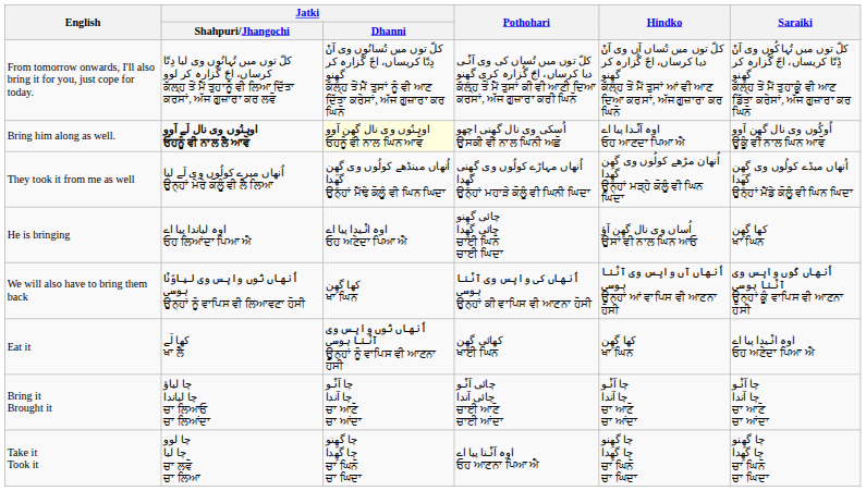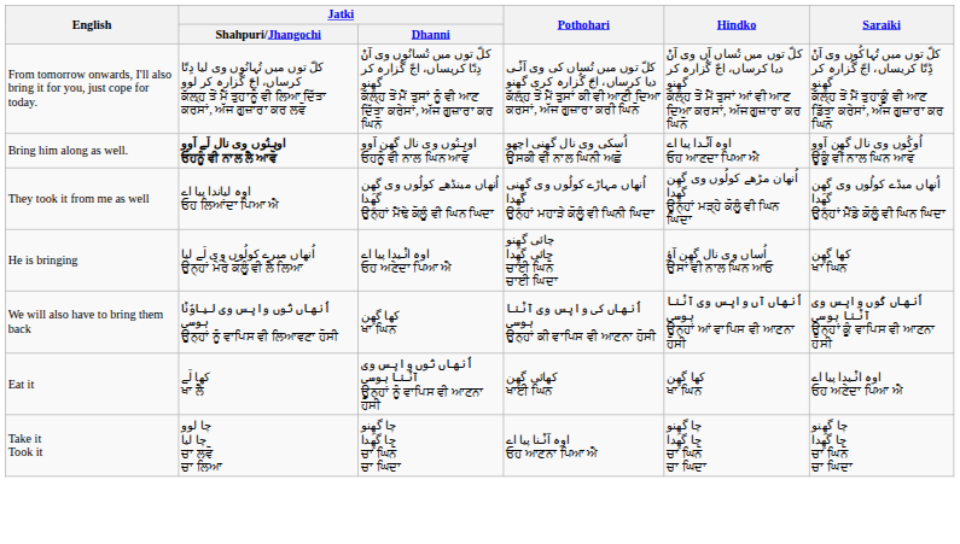Bring him along as well. | Jatki / Dhanni: lightyellow background -> no background
They took it from me as well | Jatki / Shahpuri/Jhangochi: اُنھاں میرے کولُوں وی لَے لیا ਉਨ੍ਹਾਂ ਮੇਰੇ ਕੋਲੂੰ ਵੀ ਲੈ ਲਿਆ -> اوہ لیاندا پیا اے ਓਹ ਲਿਆਂਦਾ ਪਿਆ ਐ
He is bringing | Jatki / Shahpuri/Jhangochi: اوہ لیاندا پیا اے ਓਹ ਲਿਆਂਦਾ ਪਿਆ ਐ -> اُنھاں میرے کولُوں وی لَے لیا ਉਨ੍ਹਾਂ ਮੇਰੇ ਕੋਲੂੰ ਵੀ ਲੈ ਲਿਆ
- row: Bring it Brought it | چا لیاؤ چا لیاندا ਚਾ ਲਿਆਓ ਚਾ ਲਿਆਂਦਾ | چا آݨو چا آندا ਚਾ ਆਣੋ ਚਾ ਆਂਦਾ | چائی آݨو چائی آندا ਚਾਈ ਆਣੋ ਚਾਈ ਆਂਦਾ | چا آݨو چا آندا ਚਾ ਆਣੋ ਚਾ ਆਂਦਾ | چا آݨو چا آندا ਚਾ ਆਣੋ ਚਾ ਆਂਦਾ
